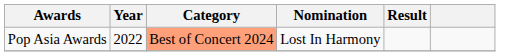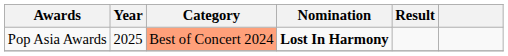Pop Asia Awards | Year: 2022 -> 2025
Pop Asia Awards | Nomination: normal -> bold
